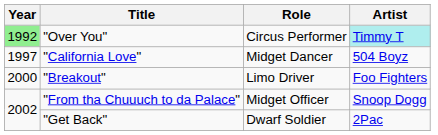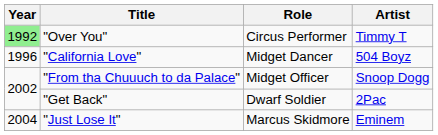"Over You" | Artist: paleturquoise background -> no background
"California Love" | Year: 1997 -> 1996
- row: 2000 | "Breakout" | Limo Driver | Foo Fighters
+ row: 2004 | "Just Lose It" | Marcus Skidmore | Eminem
